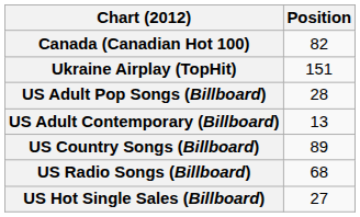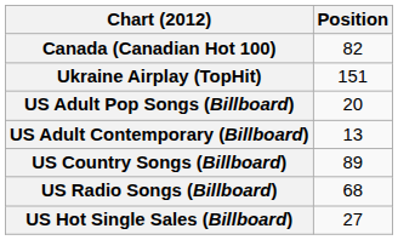US Adult Pop Songs (Billboard) | Position: 28 -> 20
